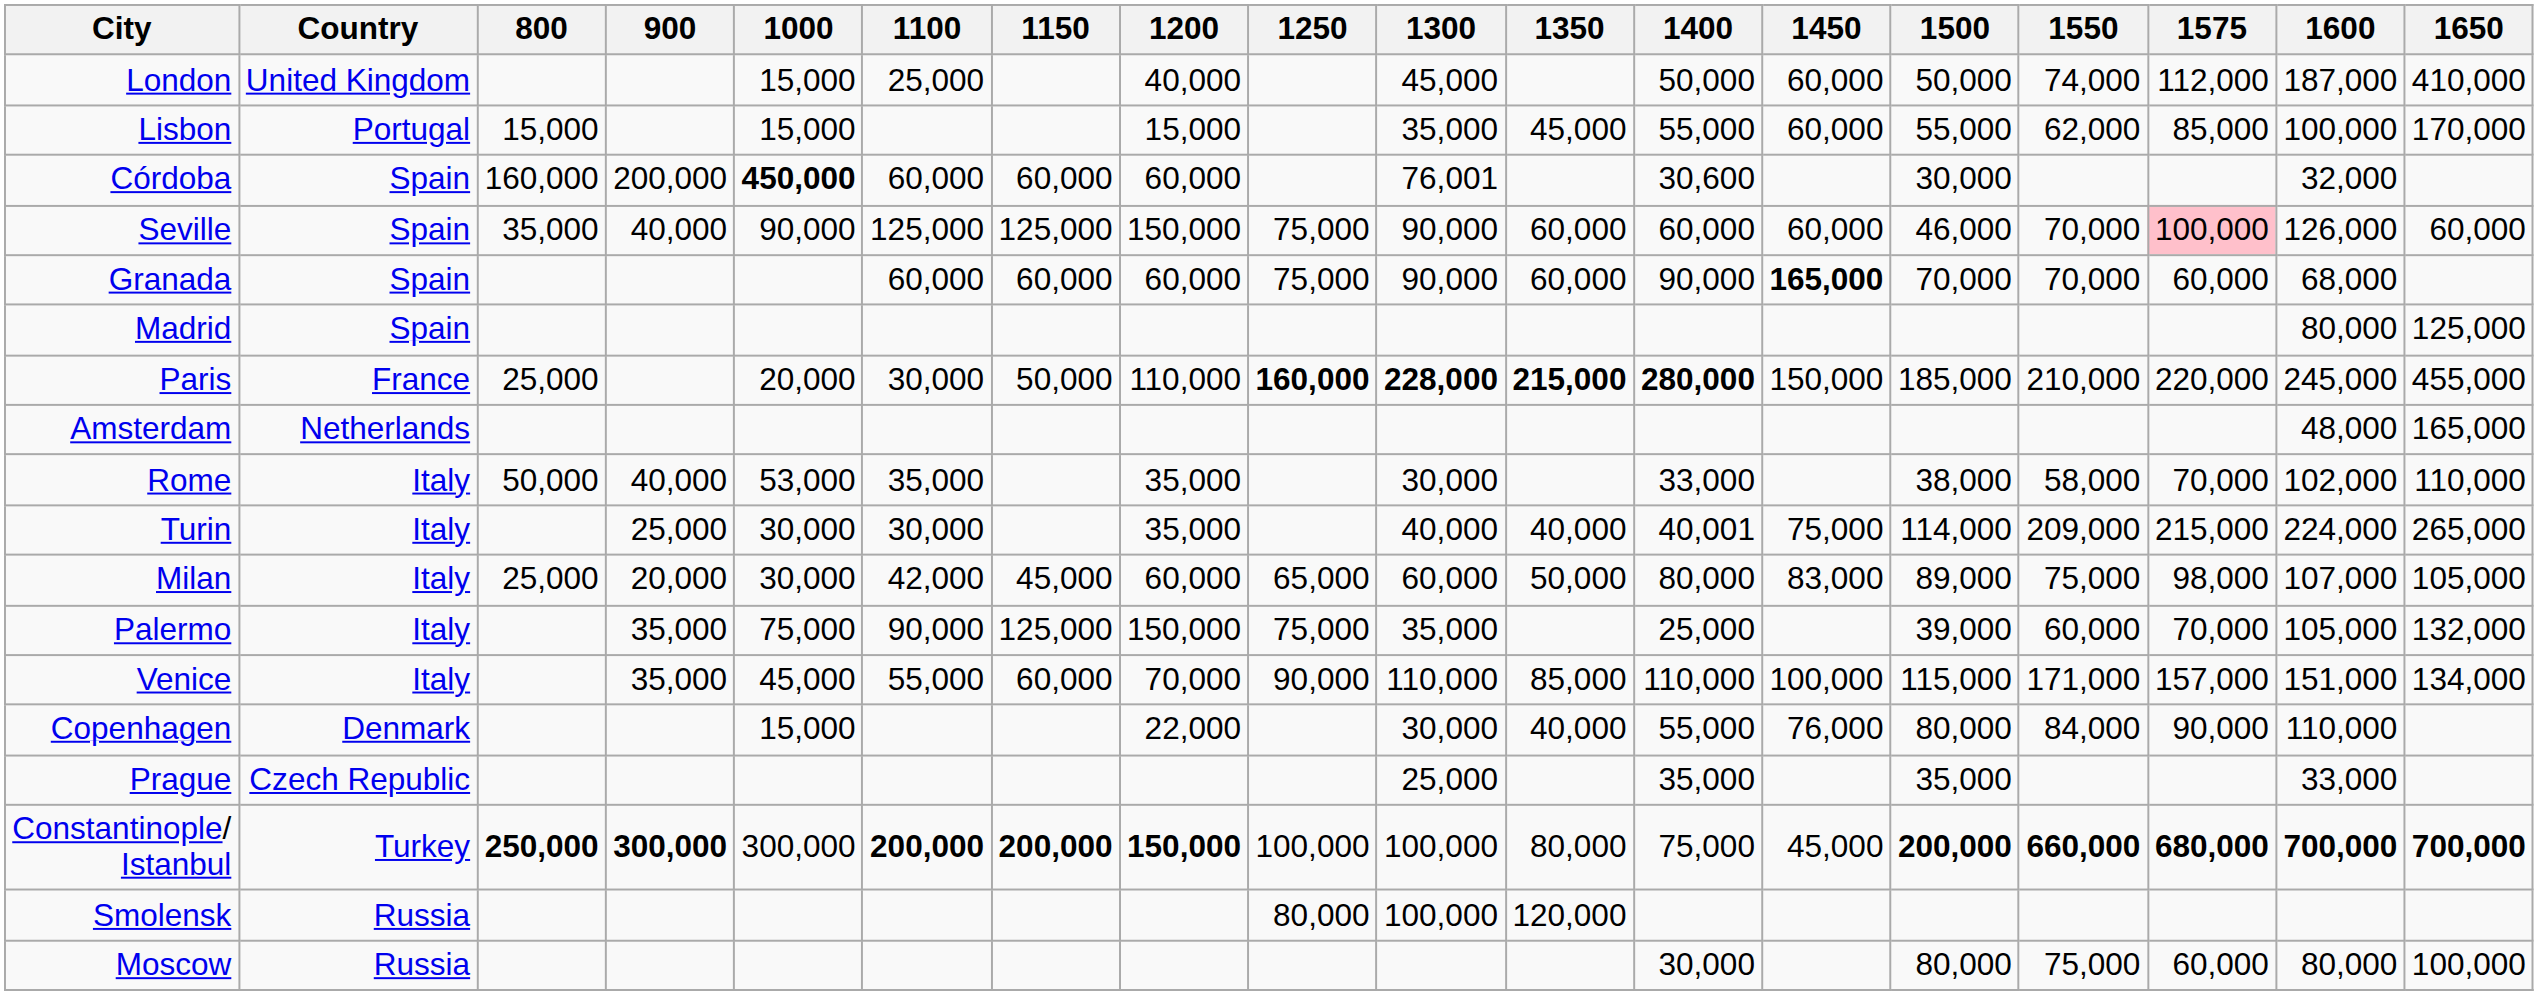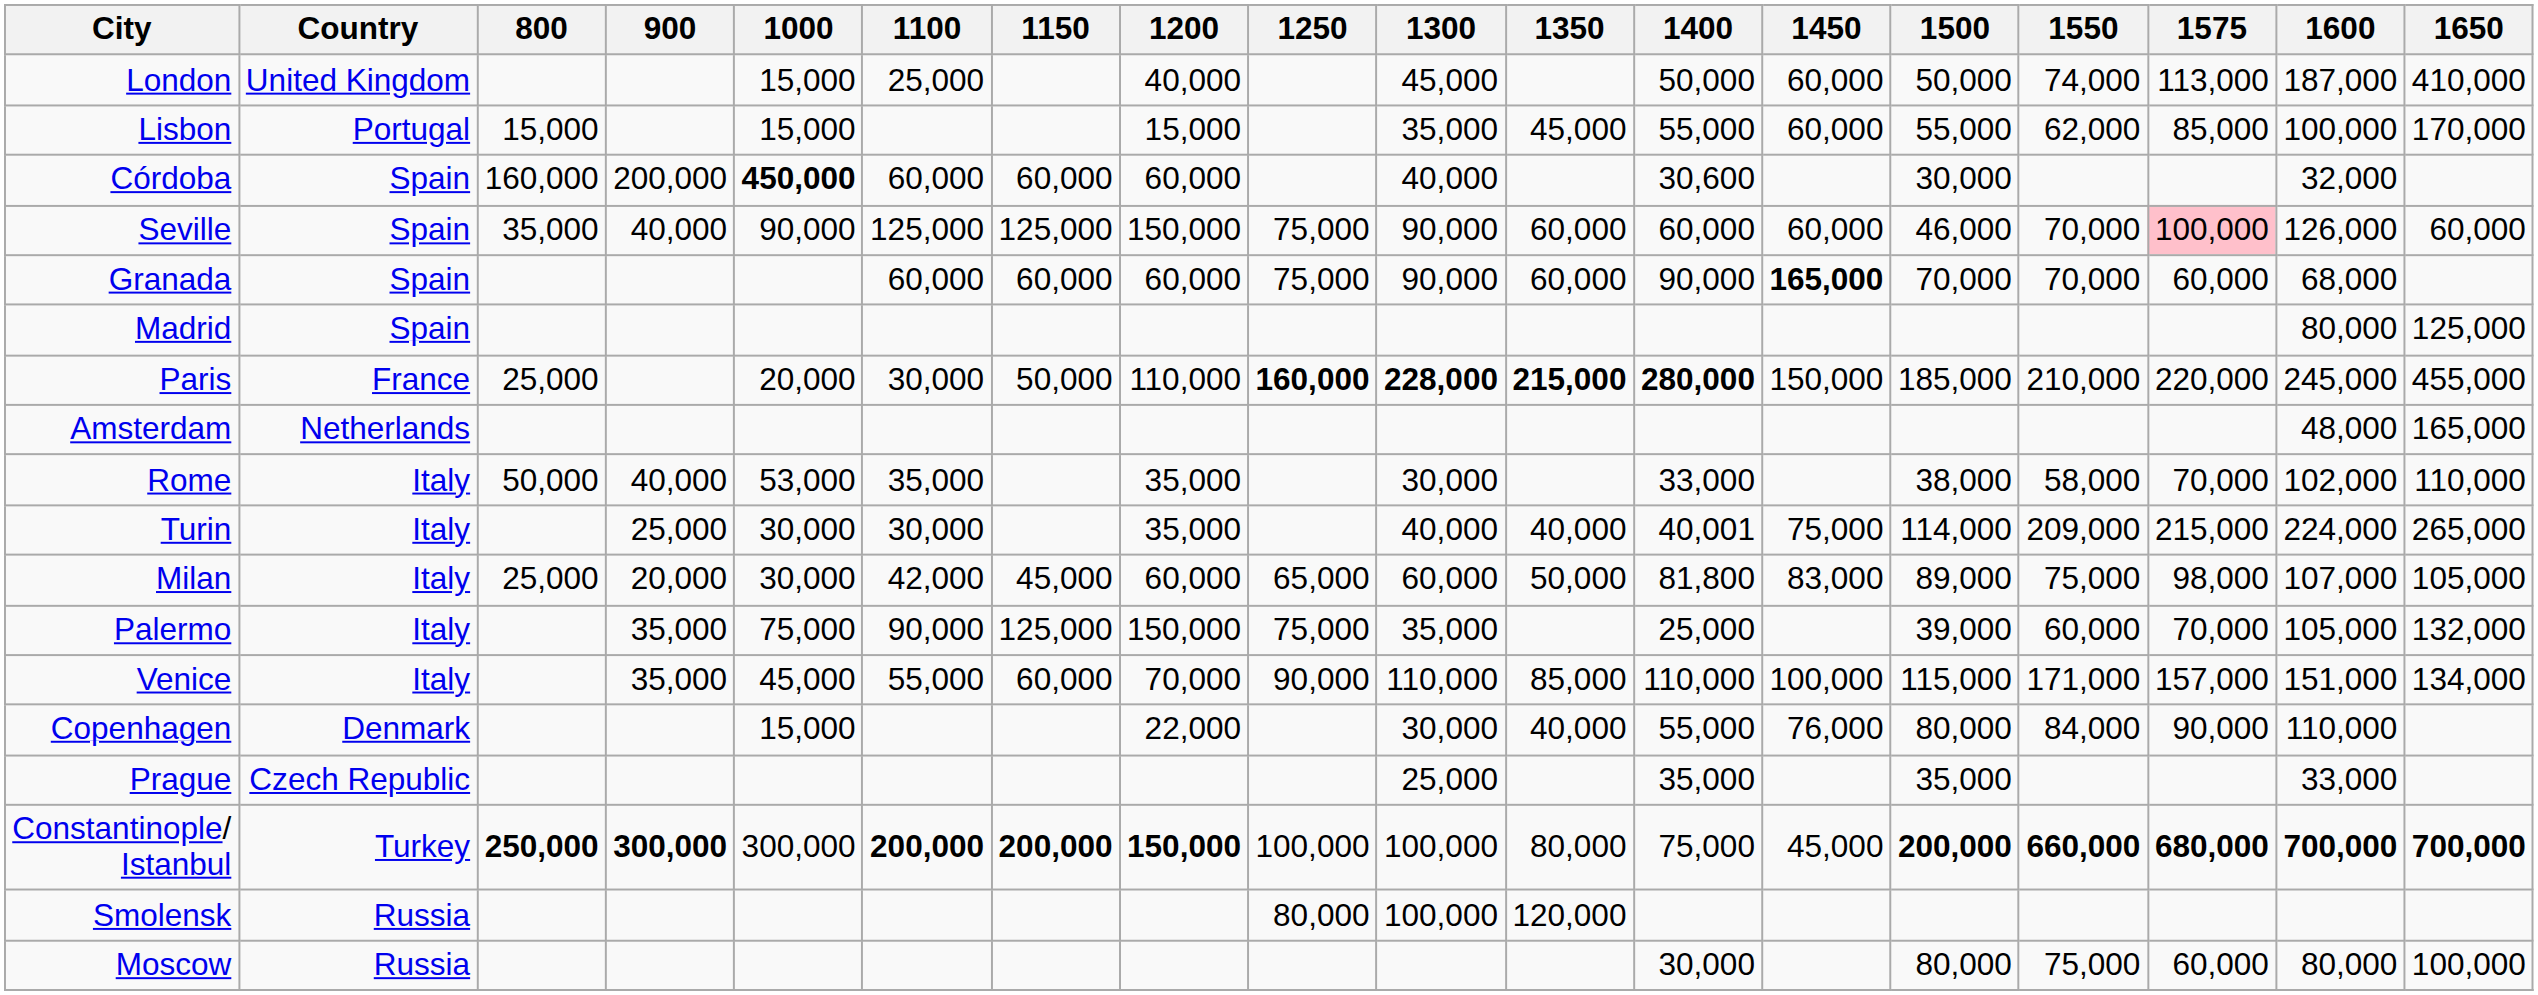London | 1575: 112,000 -> 113,000
Córdoba | 1300: 76,001 -> 40,000
Milan | 1400: 80,000 -> 81,800
